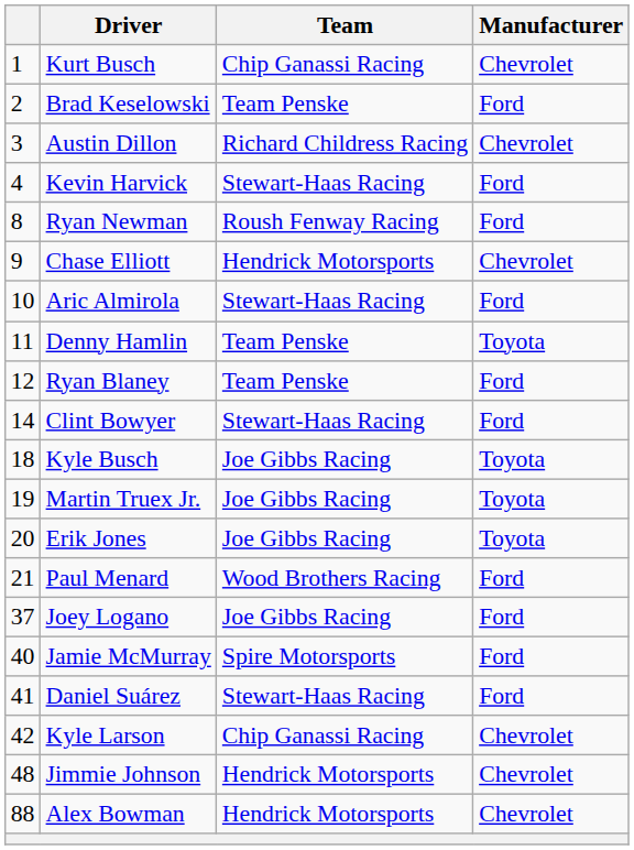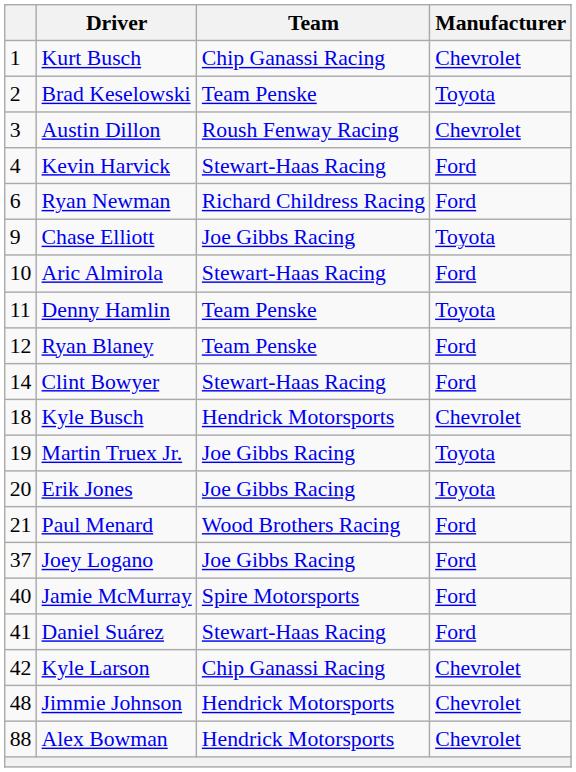Brad Keselowski | Manufacturer: Ford -> Toyota
Austin Dillon | Team: Richard Childress Racing -> Roush Fenway Racing
Ryan Newman | column 1: 8 -> 6
Ryan Newman | Team: Roush Fenway Racing -> Richard Childress Racing
Chase Elliott | Team: Hendrick Motorsports -> Joe Gibbs Racing
Chase Elliott | Manufacturer: Chevrolet -> Toyota
Kyle Busch | Team: Joe Gibbs Racing -> Hendrick Motorsports
Kyle Busch | Manufacturer: Toyota -> Chevrolet
